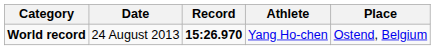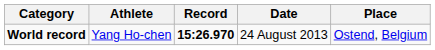columns swapped: Athlete <-> Date
